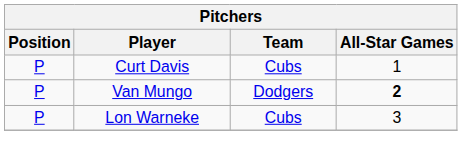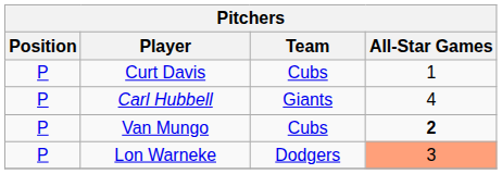+ row: P | Carl Hubbell | Giants | 4
Van Mungo | Team: Dodgers -> Cubs
Lon Warneke | Team: Cubs -> Dodgers
Lon Warneke | All-Star Games: no background -> lightsalmon background
